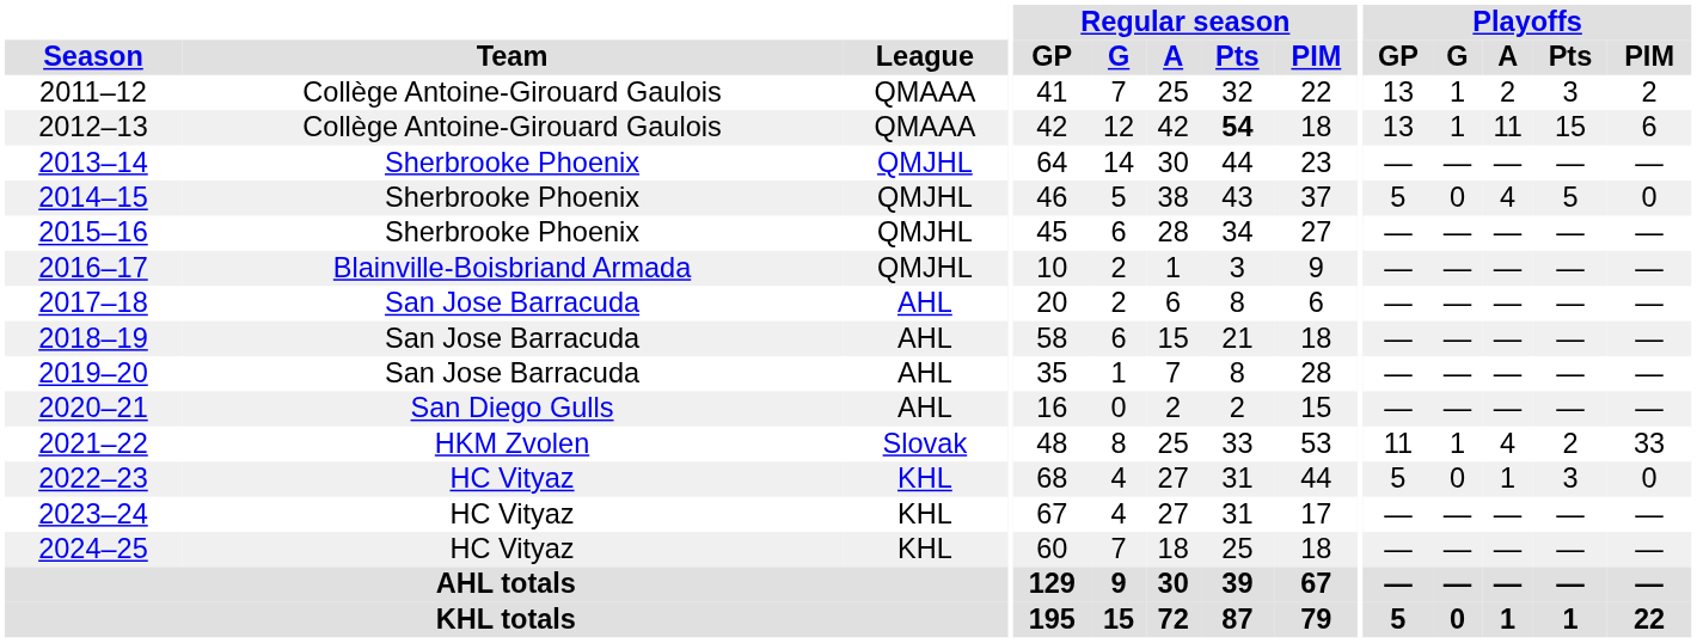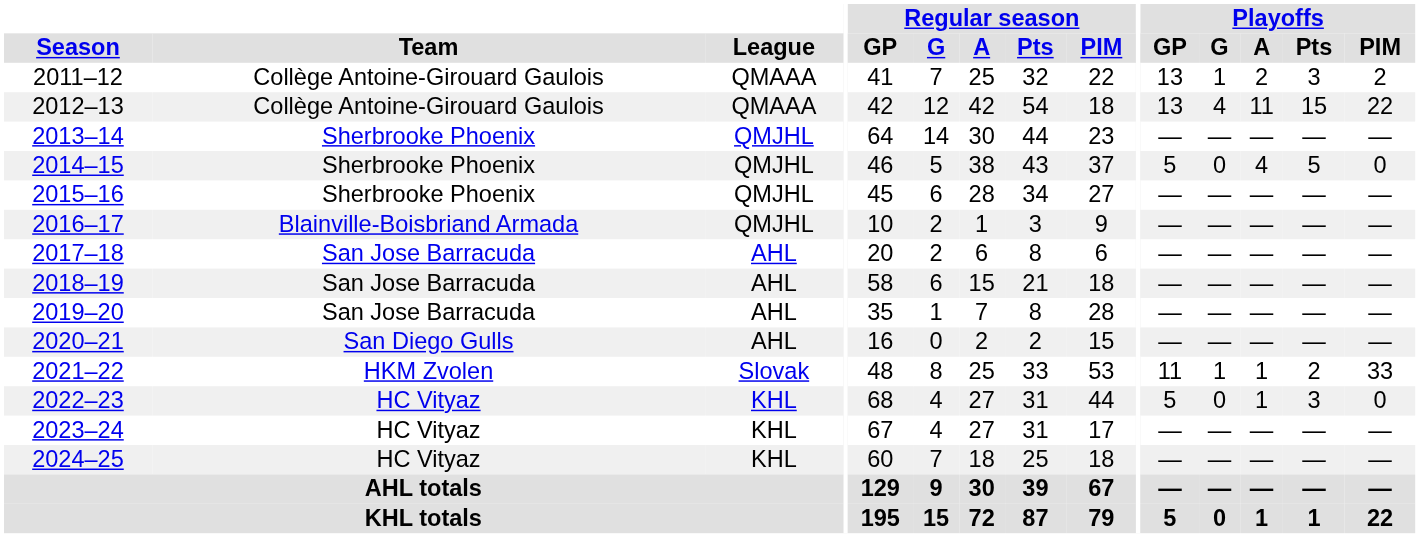2012–13 | Regular season / Pts: bold -> normal
2012–13 | Playoffs / G: 1 -> 4
2012–13 | Playoffs / PIM: 6 -> 22
2021–22 | Playoffs / A: 4 -> 1
